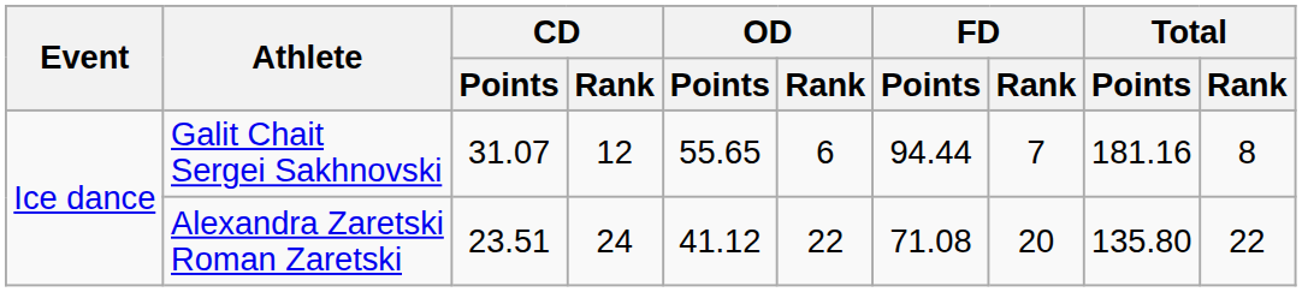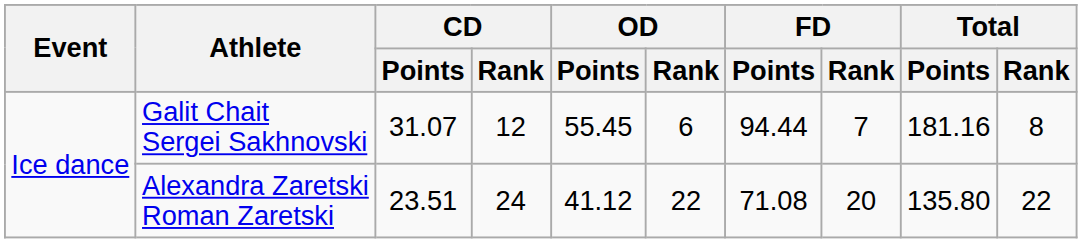Galit Chait Sergei Sakhnovski | OD / Points: 55.65 -> 55.45
